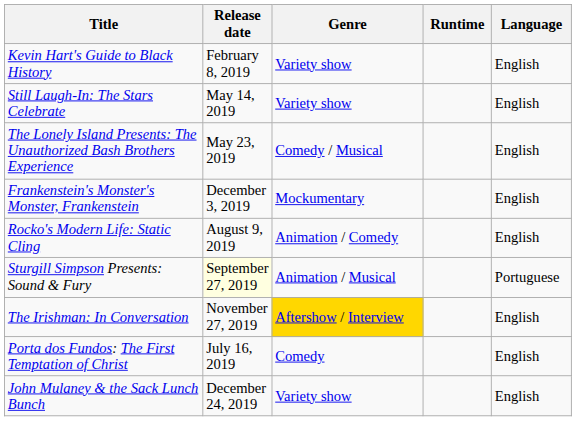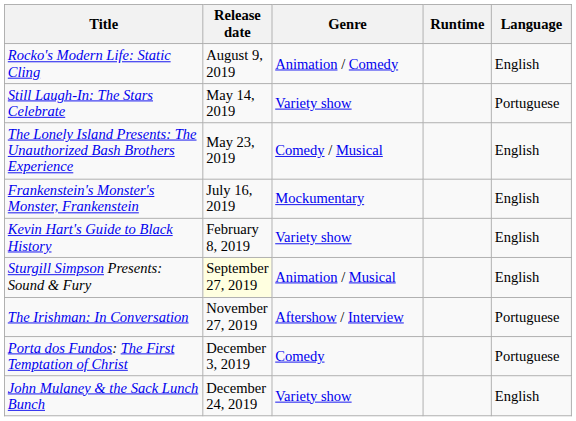rows swapped: Kevin Hart's Guide to Black History <-> Rocko's Modern Life: Static Cling
Still Laugh-In: The Stars Celebrate | Language: English -> Portuguese
Frankenstein's Monster's Monster, Frankenstein | Release date: December 3, 2019 -> July 16, 2019
Sturgill Simpson Presents: Sound & Fury | Language: Portuguese -> English
The Irishman: In Conversation | Genre: gold background -> no background
The Irishman: In Conversation | Language: English -> Portuguese
Porta dos Fundos: The First Temptation of Christ | Release date: July 16, 2019 -> December 3, 2019
Porta dos Fundos: The First Temptation of Christ | Language: English -> Portuguese
